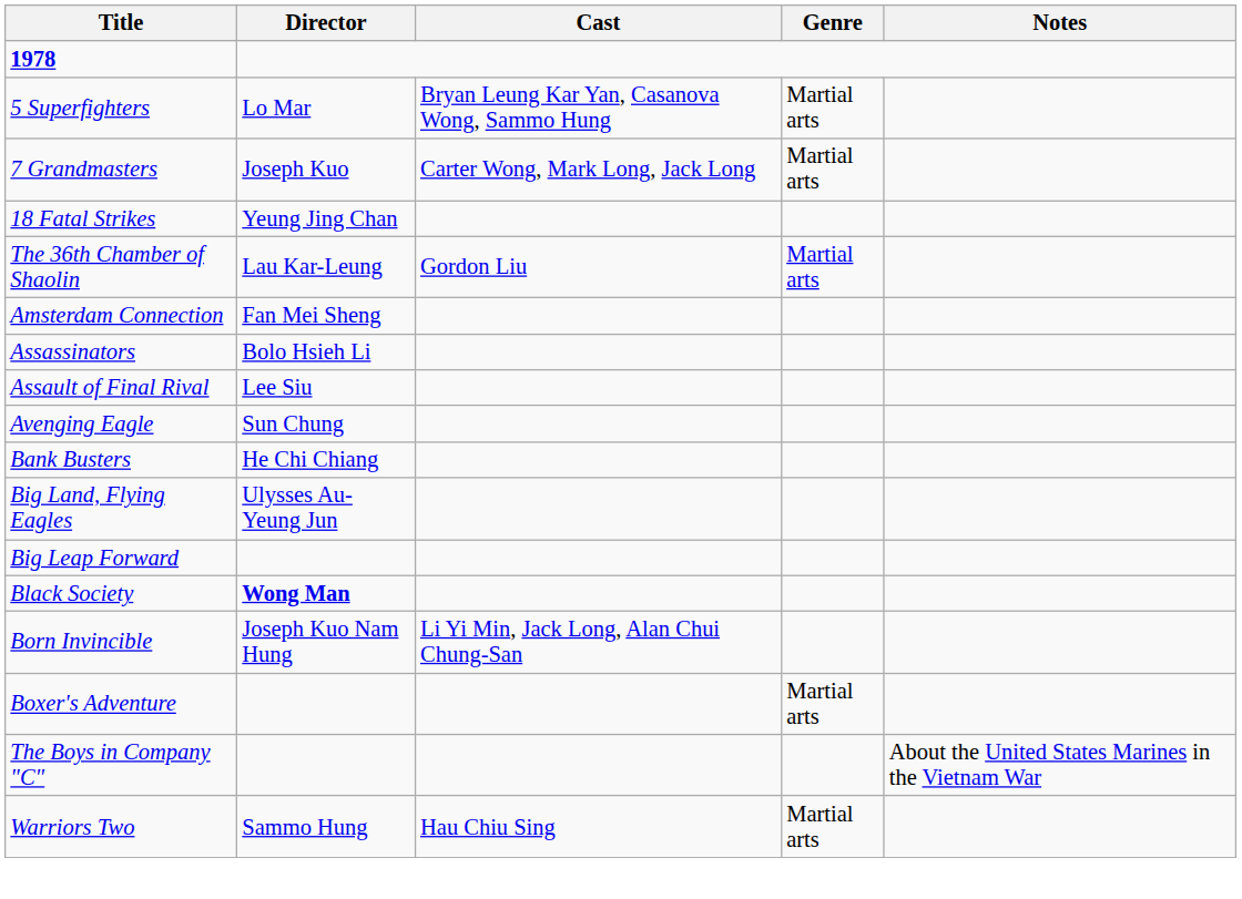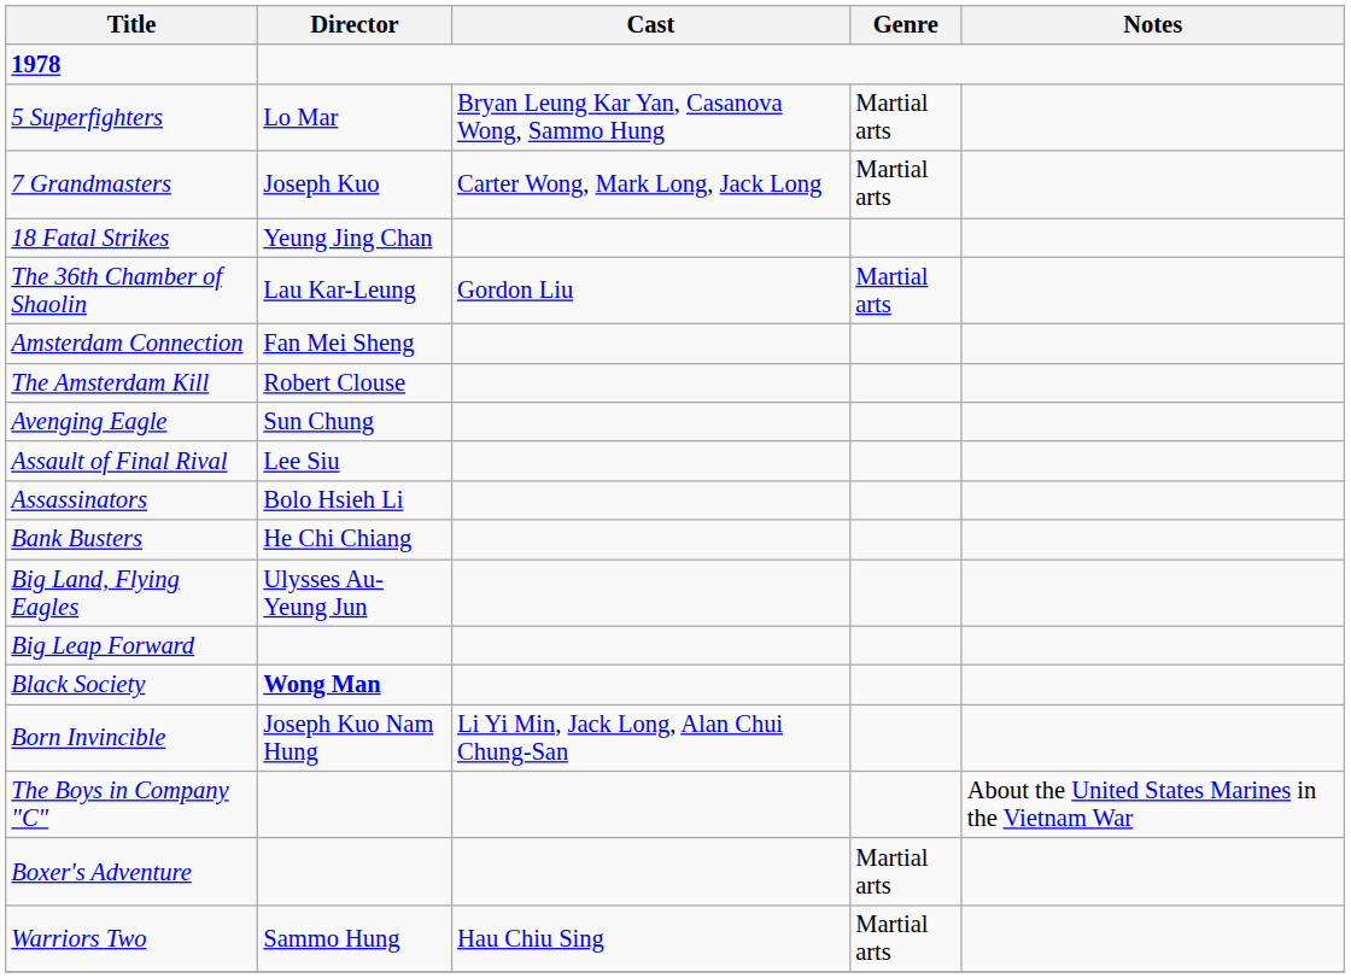+ row: The Amsterdam Kill | Robert Clouse
rows swapped: Assassinators <-> Avenging Eagle
rows swapped: Boxer's Adventure <-> The Boys in Company "C"
